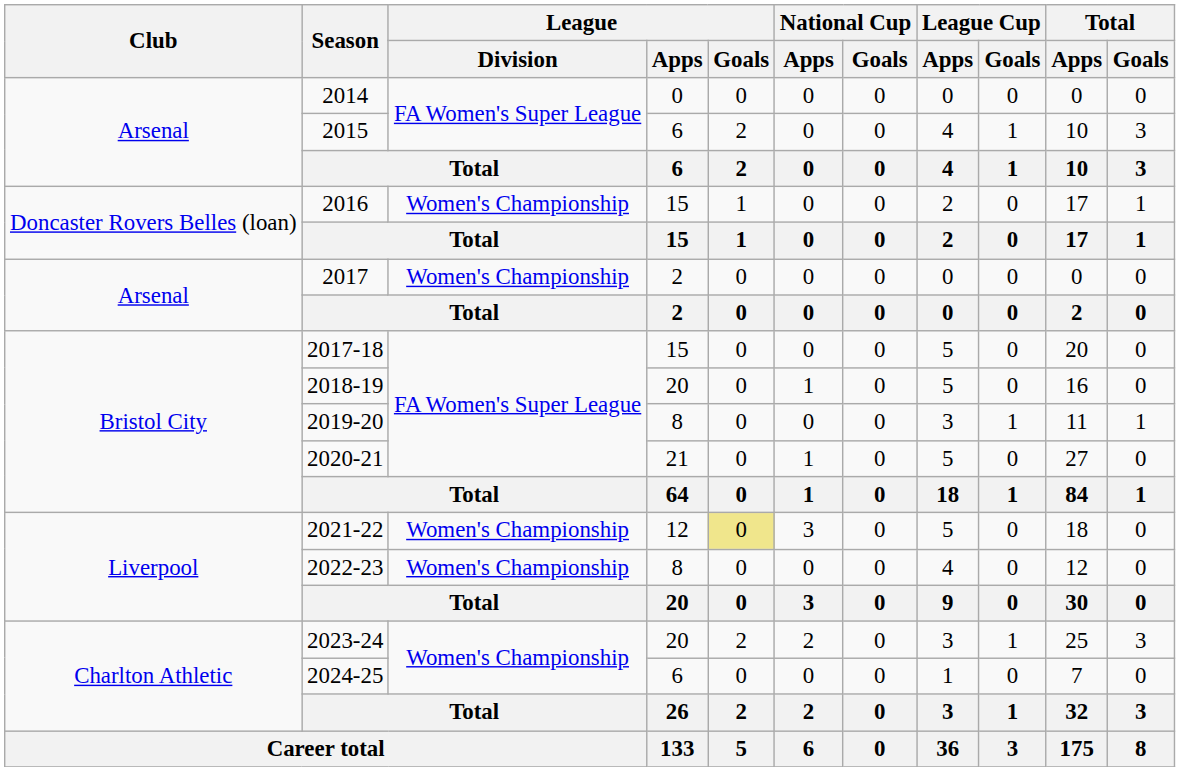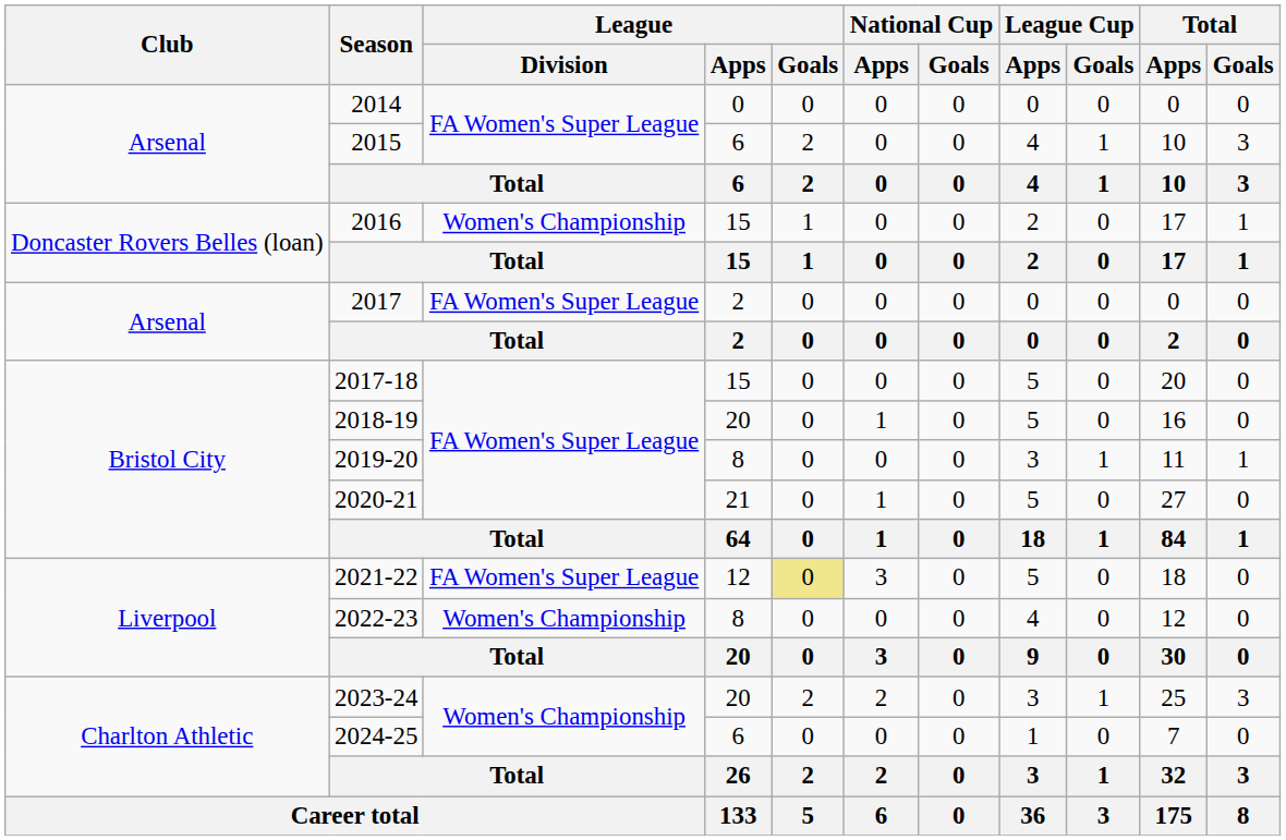2017 | League / Division: Women's Championship -> FA Women's Super League
2021-22 | League / Division: Women's Championship -> FA Women's Super League
